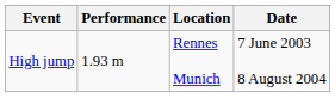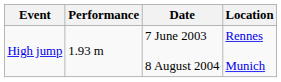columns swapped: Location <-> Date
